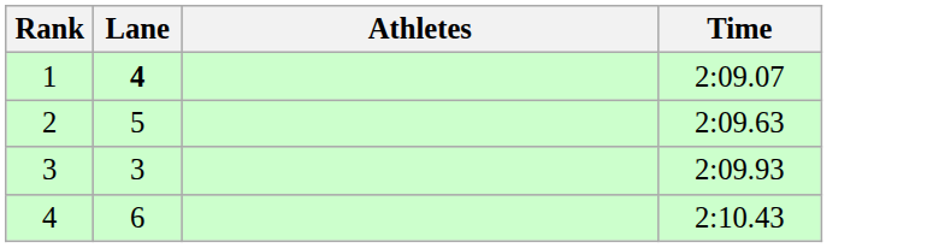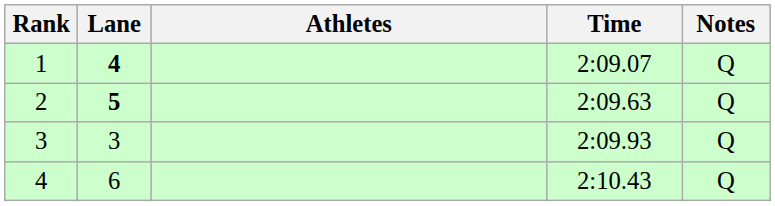+ column: Notes | Q | Q | Q | Q
2 | Lane: normal -> bold
